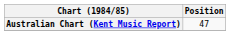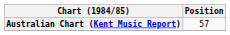Australian Chart (Kent Music Report) | Position: 47 -> 57
